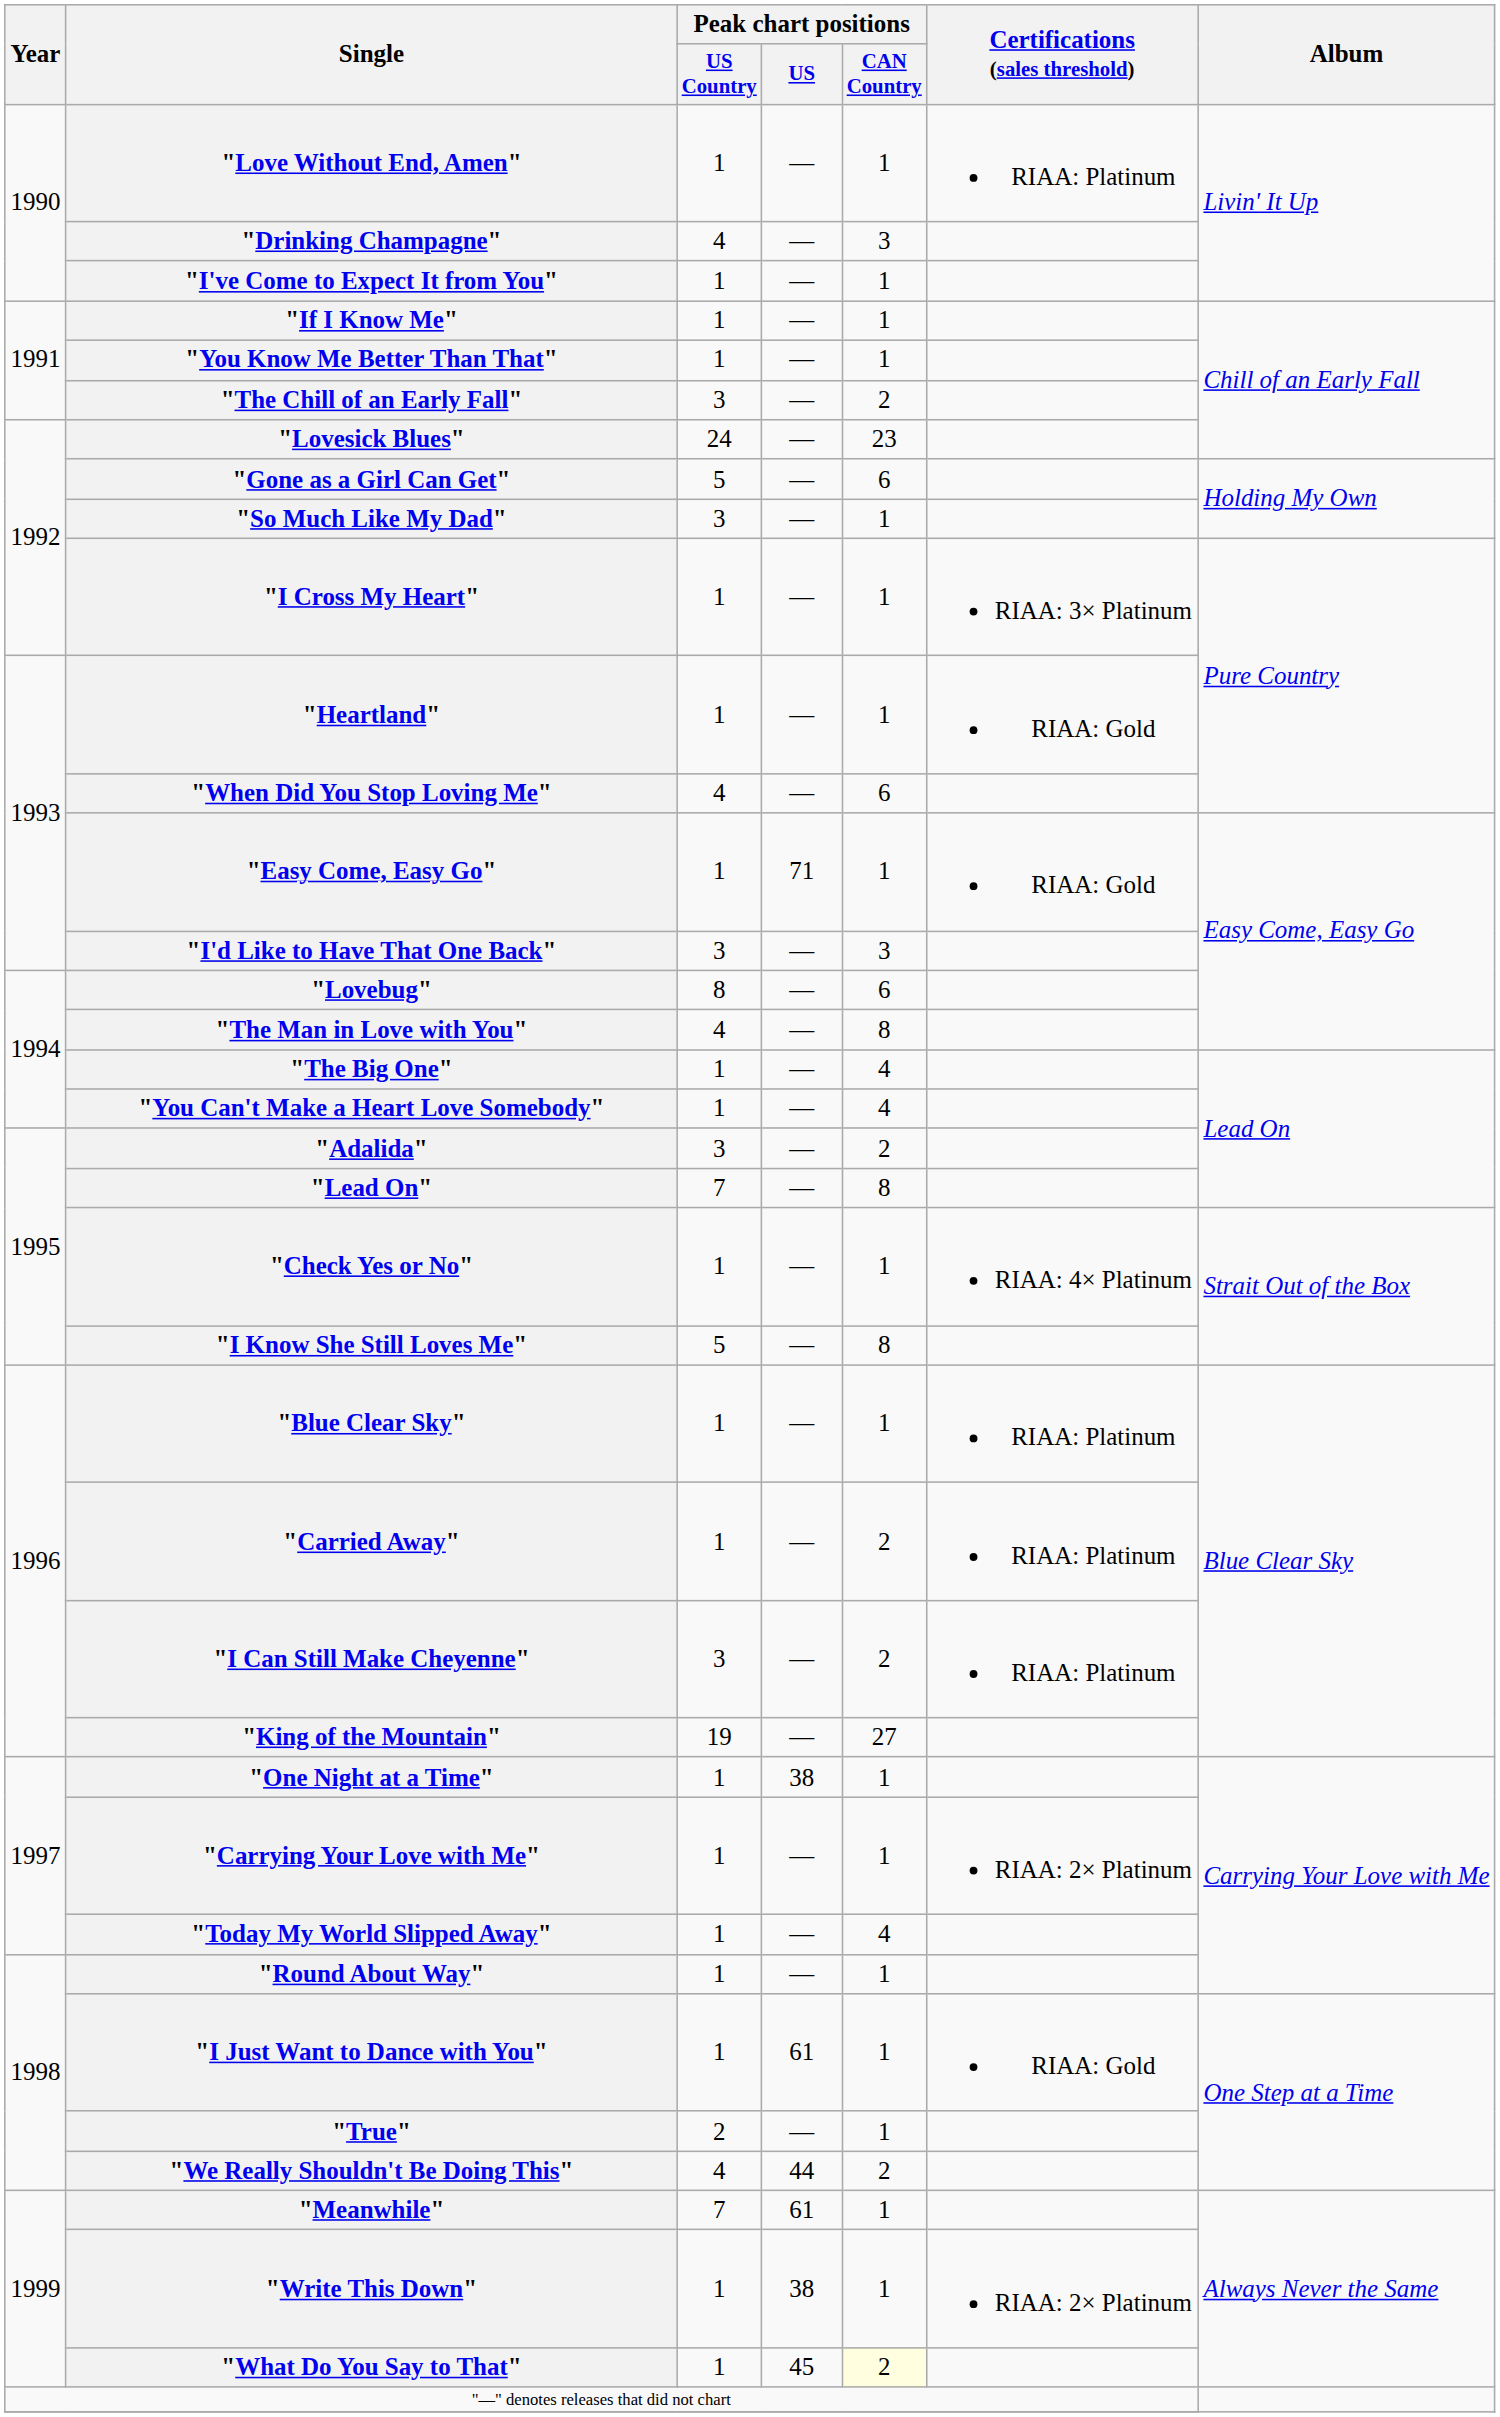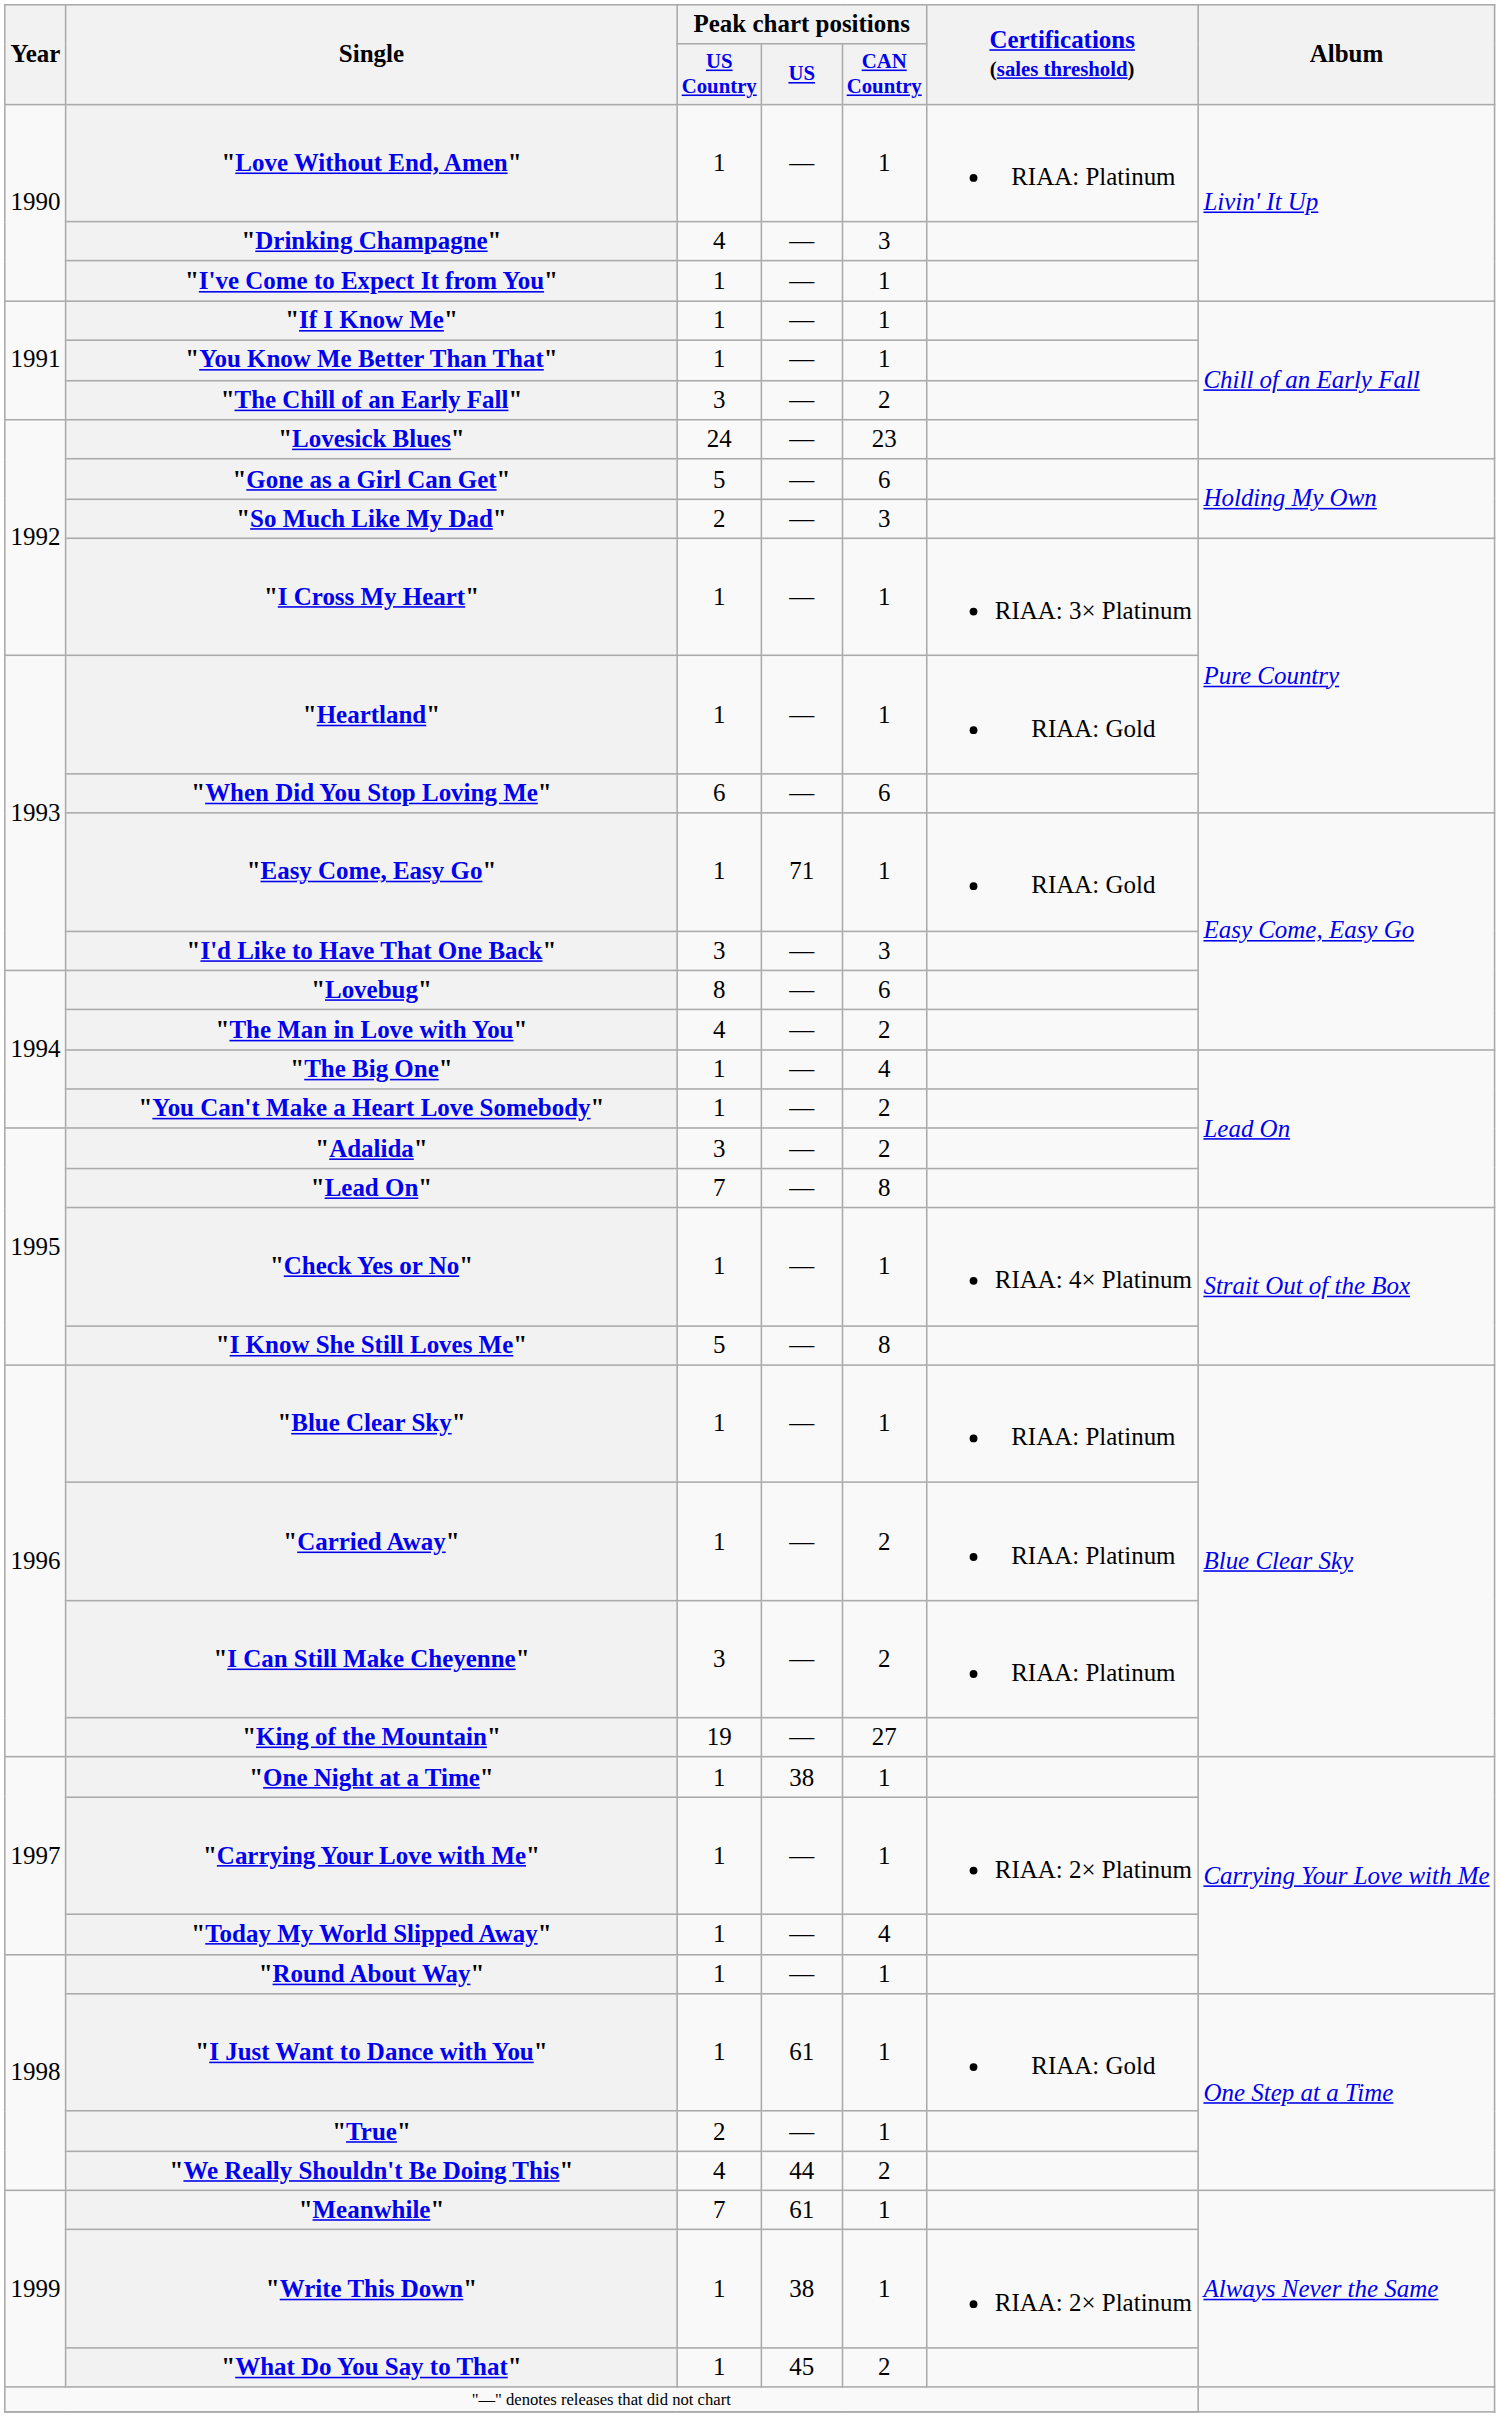"So Much Like My Dad" | Peak chart positions / US Country: 3 -> 2
"So Much Like My Dad" | Peak chart positions / CAN Country: 1 -> 3
"When Did You Stop Loving Me" | Peak chart positions / US Country: 4 -> 6
"The Man in Love with You" | Peak chart positions / CAN Country: 8 -> 2
"You Can't Make a Heart Love Somebody" | Peak chart positions / CAN Country: 4 -> 2
"What Do You Say to That" | Peak chart positions / CAN Country: lightyellow background -> no background
